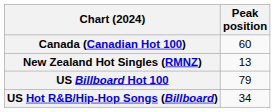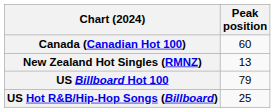US Hot R&B/Hip-Hop Songs (Billboard) | Peak position: 34 -> 25
